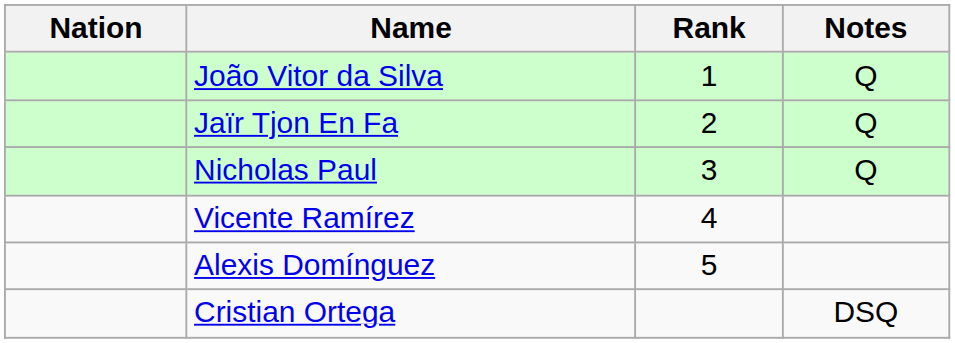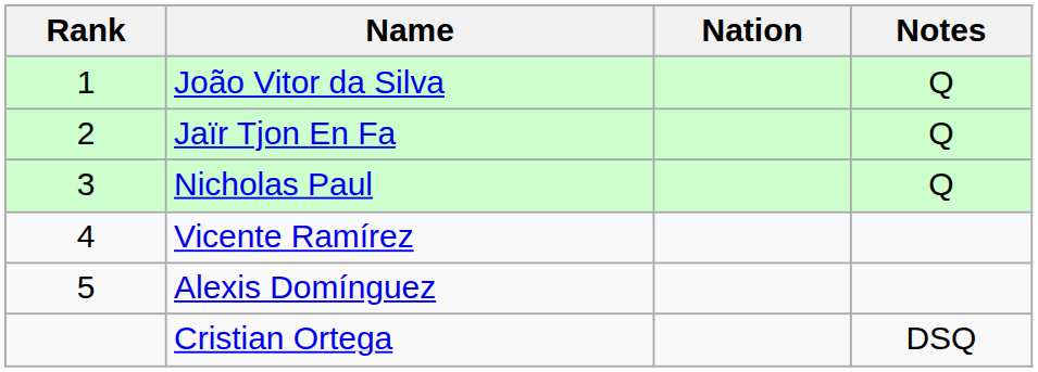columns swapped: Rank <-> Nation
